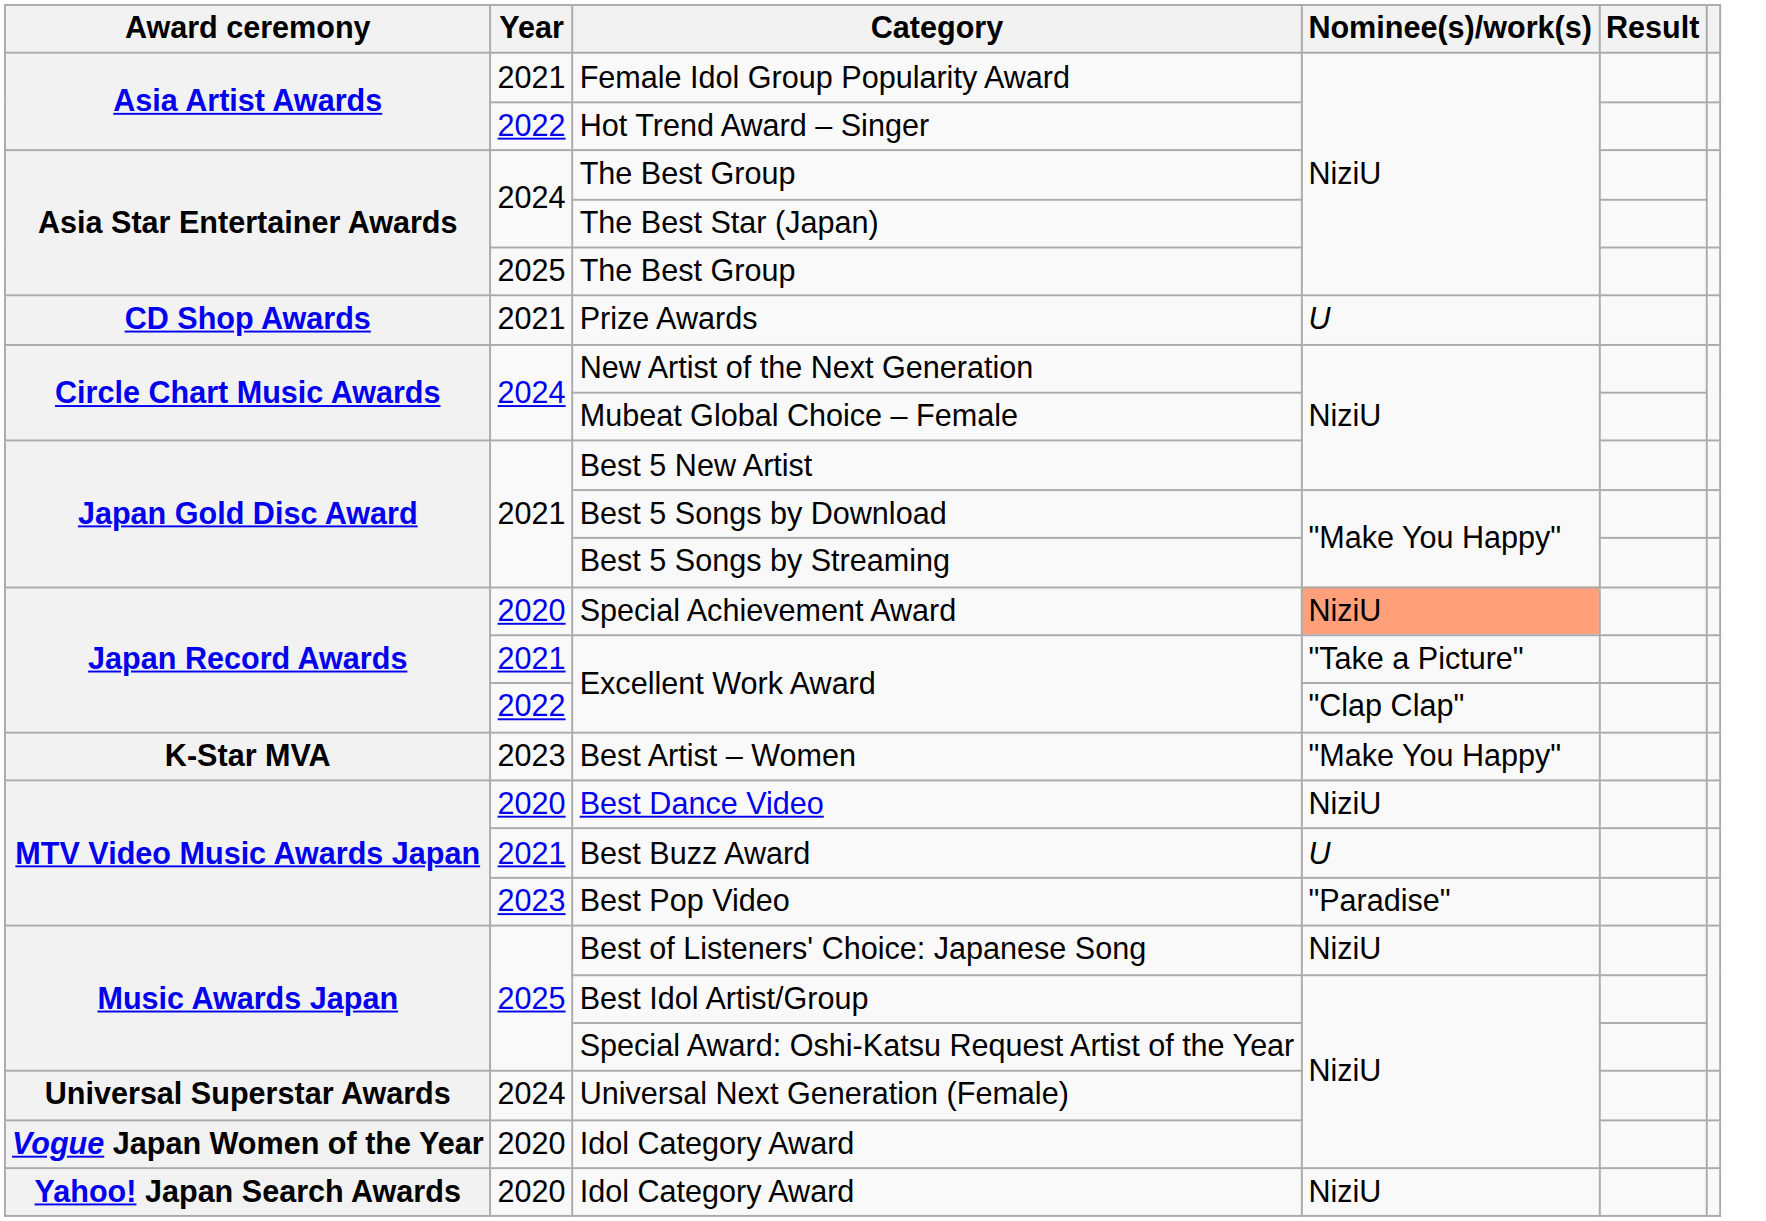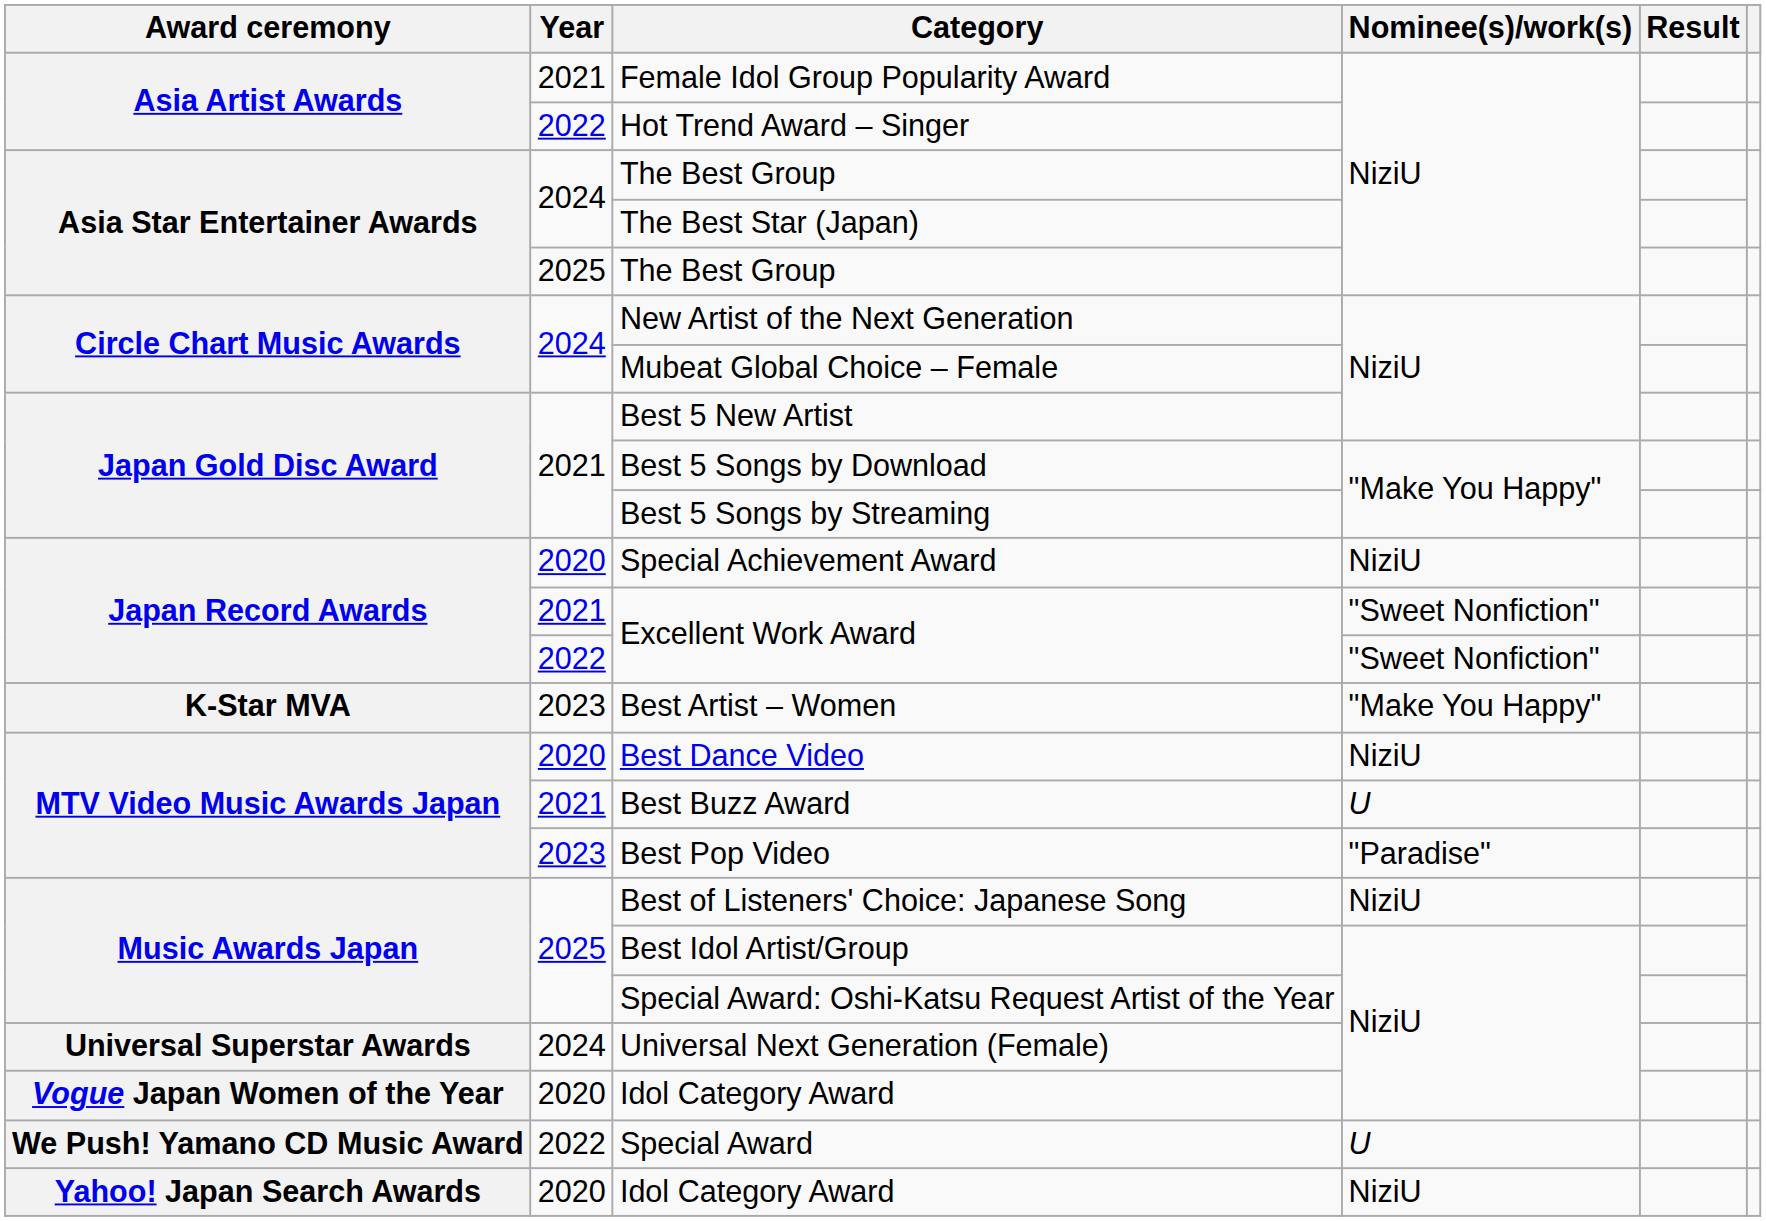- row: CD Shop Awards | 2021 | Prize Awards | U
Special Achievement Award | Nominee(s)/work(s): lightsalmon background -> no background
2021 / Excellent Work Award | Nominee(s)/work(s): "Take a Picture" -> "Sweet Nonfiction"
2022 / Excellent Work Award | Nominee(s)/work(s): "Clap Clap" -> "Sweet Nonfiction"
+ row: We Push! Yamano CD Music Award | 2022 | Special Award | U
